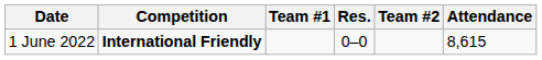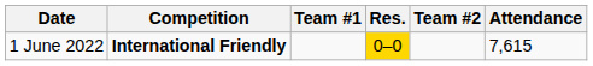1 June 2022 | Res.: no background -> gold background
1 June 2022 | Attendance: 8,615 -> 7,615
